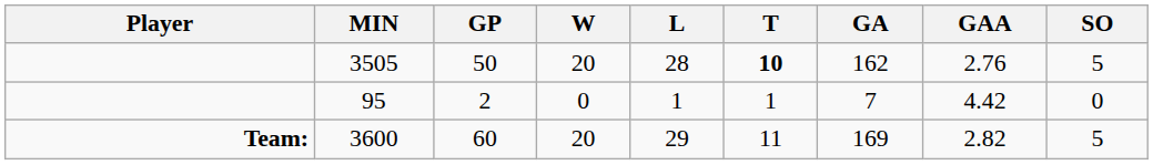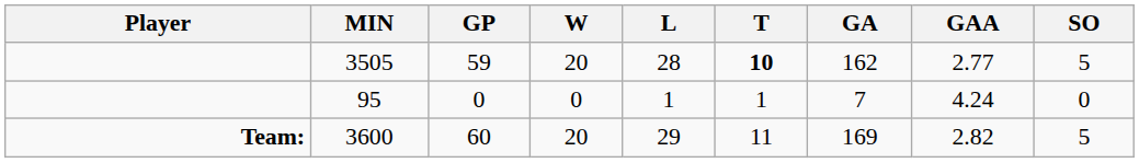3505 | GP: 50 -> 59
3505 | GAA: 2.76 -> 2.77
95 | GP: 2 -> 0
95 | GAA: 4.42 -> 4.24
